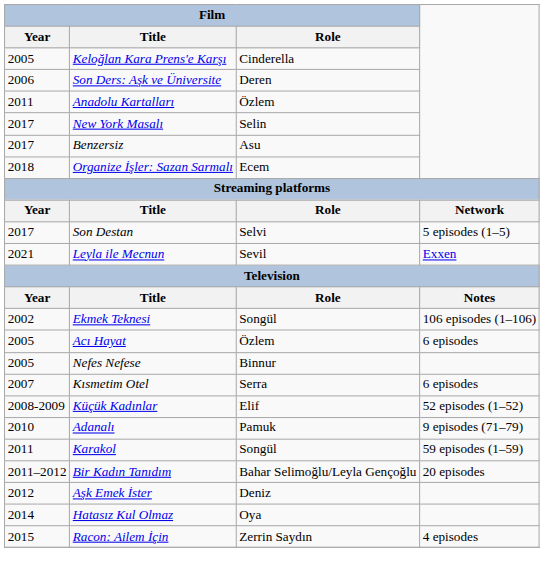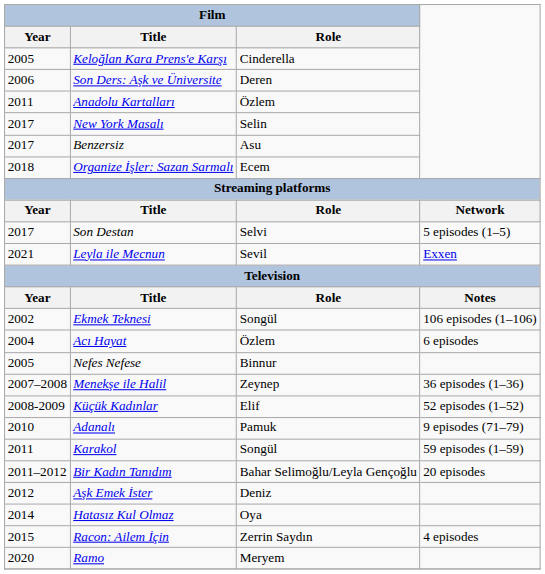Acı Hayat | Film / Year: 2005 -> 2004
- row: 2007 | Kısmetim Otel | Serra | 6 episodes
+ row: 2007–2008 | Menekşe ile Halil | Zeynep | 36 episodes (1–36)
+ row: 2020 | Ramo | Meryem
